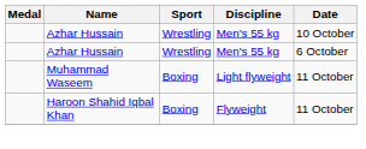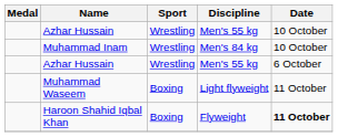+ row: Muhammad Inam | Wrestling | Men's 84 kg | 10 October
Haroon Shahid Iqbal Khan | Date: normal -> bold
